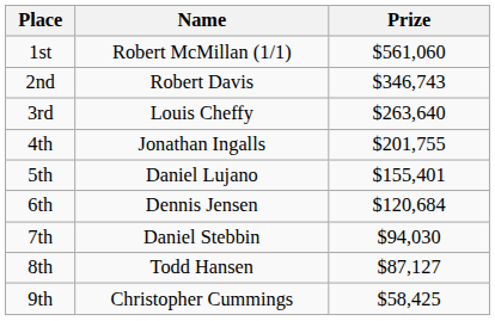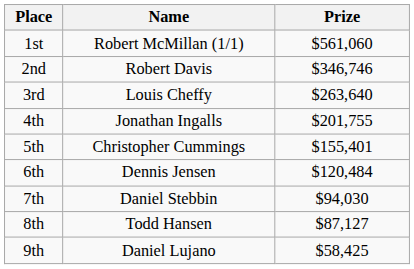2nd | Prize: $346,743 -> $346,746
5th | Name: Daniel Lujano -> Christopher Cummings
6th | Prize: $120,684 -> $120,484
9th | Name: Christopher Cummings -> Daniel Lujano
